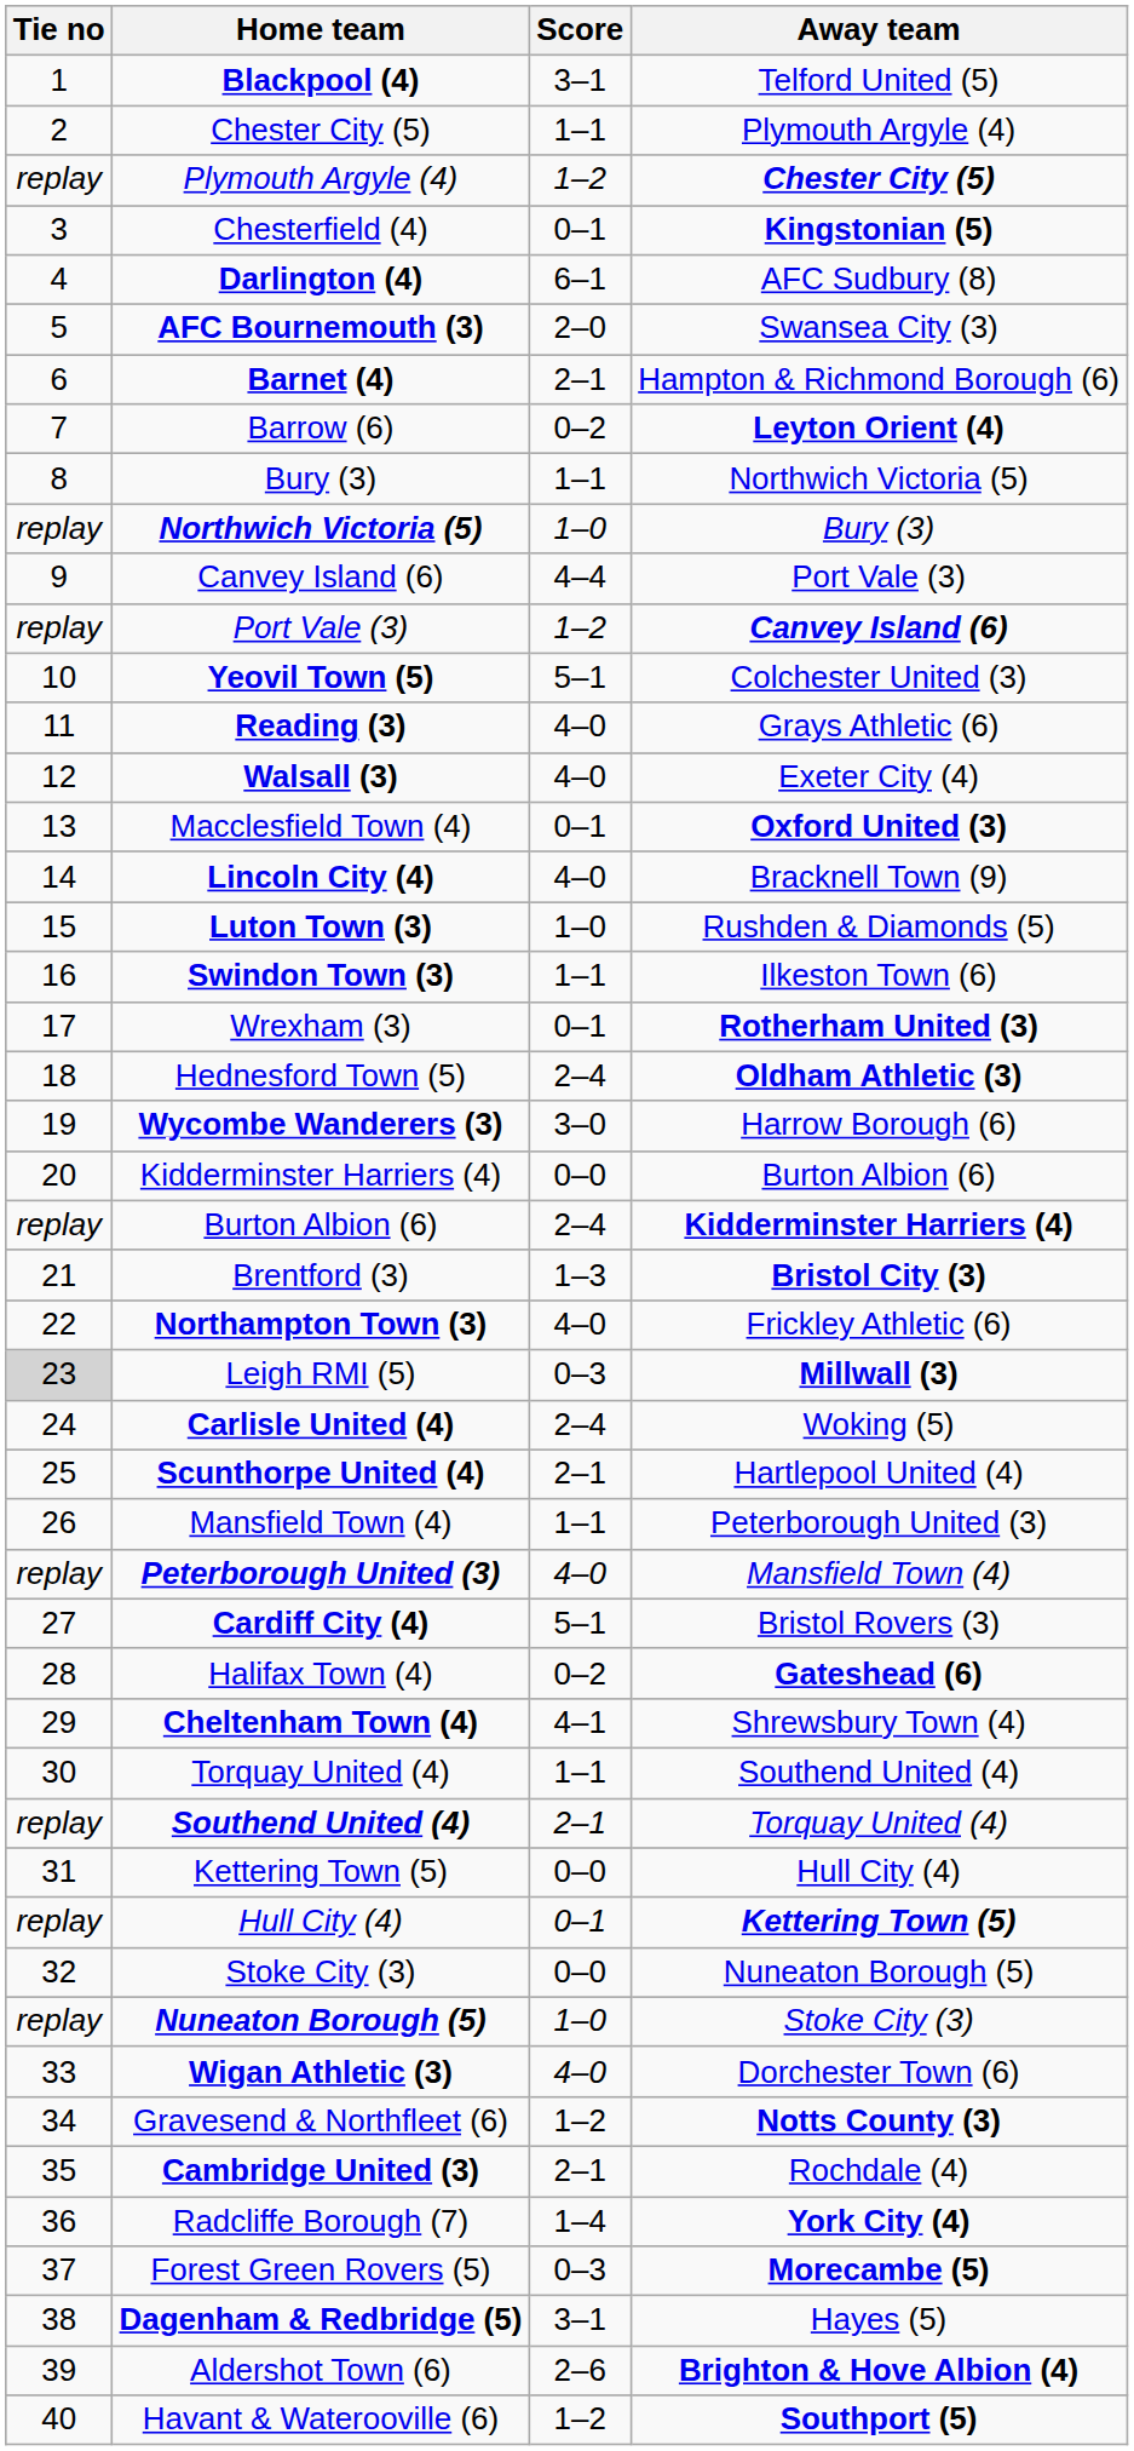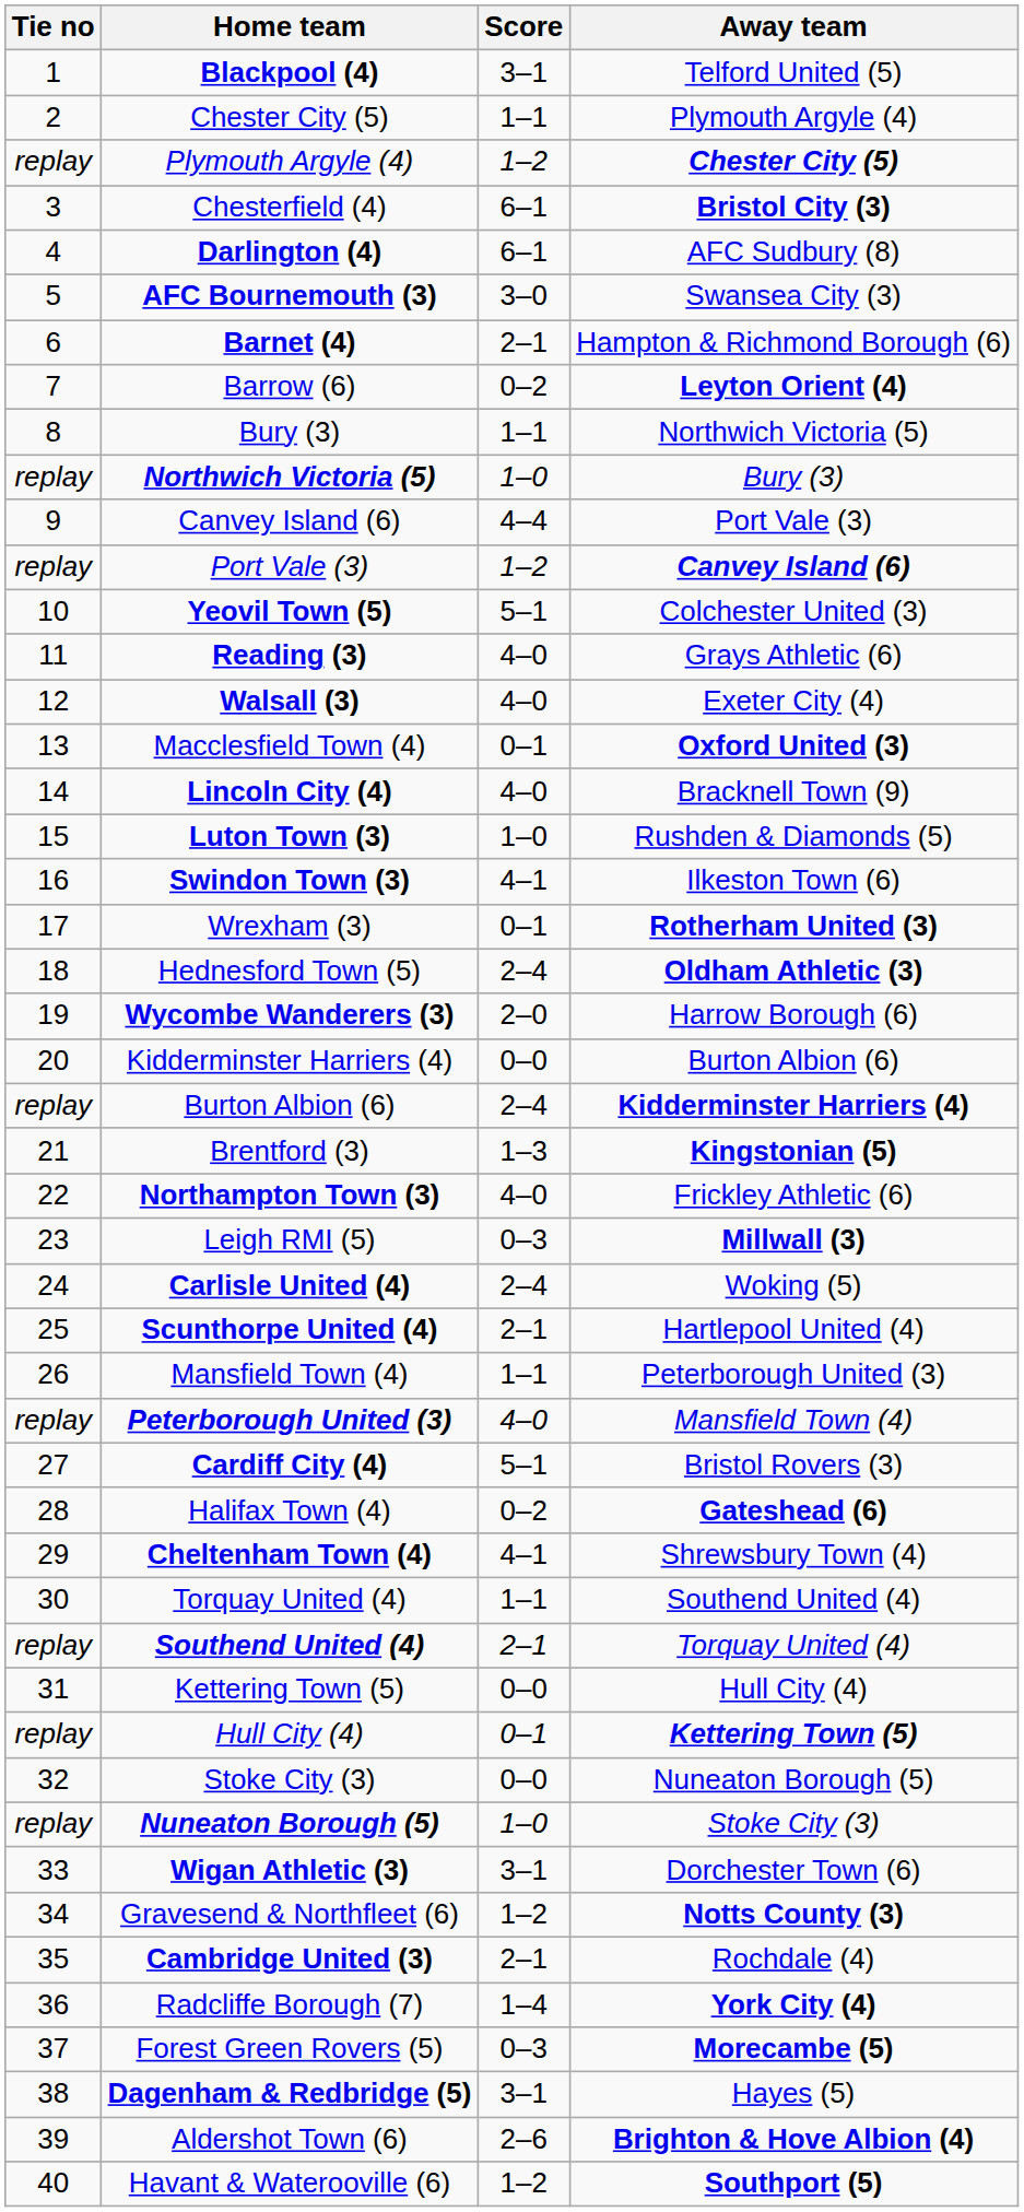Chesterfield (4) | Score: 0–1 -> 6–1
Chesterfield (4) | Away team: Kingstonian (5) -> Bristol City (3)
AFC Bournemouth (3) | Score: 2–0 -> 3–0
Swindon Town (3) | Score: 1–1 -> 4–1
Wycombe Wanderers (3) | Score: 3–0 -> 2–0
Brentford (3) | Away team: Bristol City (3) -> Kingstonian (5)
Leigh RMI (5) | Tie no: lightgrey background -> no background
Wigan Athletic (3) | Score: 4–0 -> 3–1
